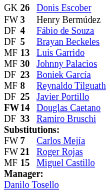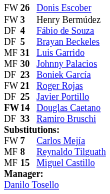Donis Escober | column 1: GK -> FW
Luis Garrido | column 2: 13 -> 31
rows swapped: Reynaldo Tilguath <-> Roger Rojas
